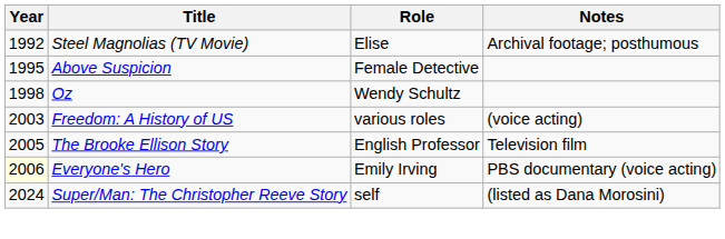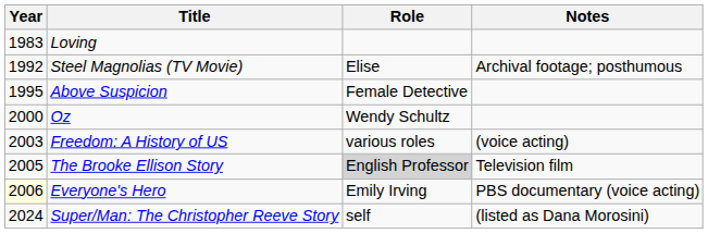+ row: 1983 | Loving
Oz | Year: 1998 -> 2000
The Brooke Ellison Story | Role: no background -> lightgrey background
